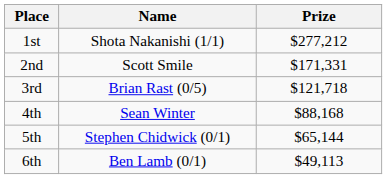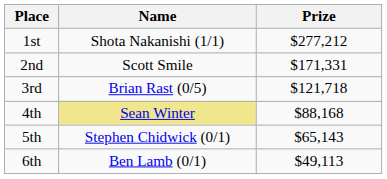4th | Name: no background -> khaki background
5th | Prize: $65,144 -> $65,143
